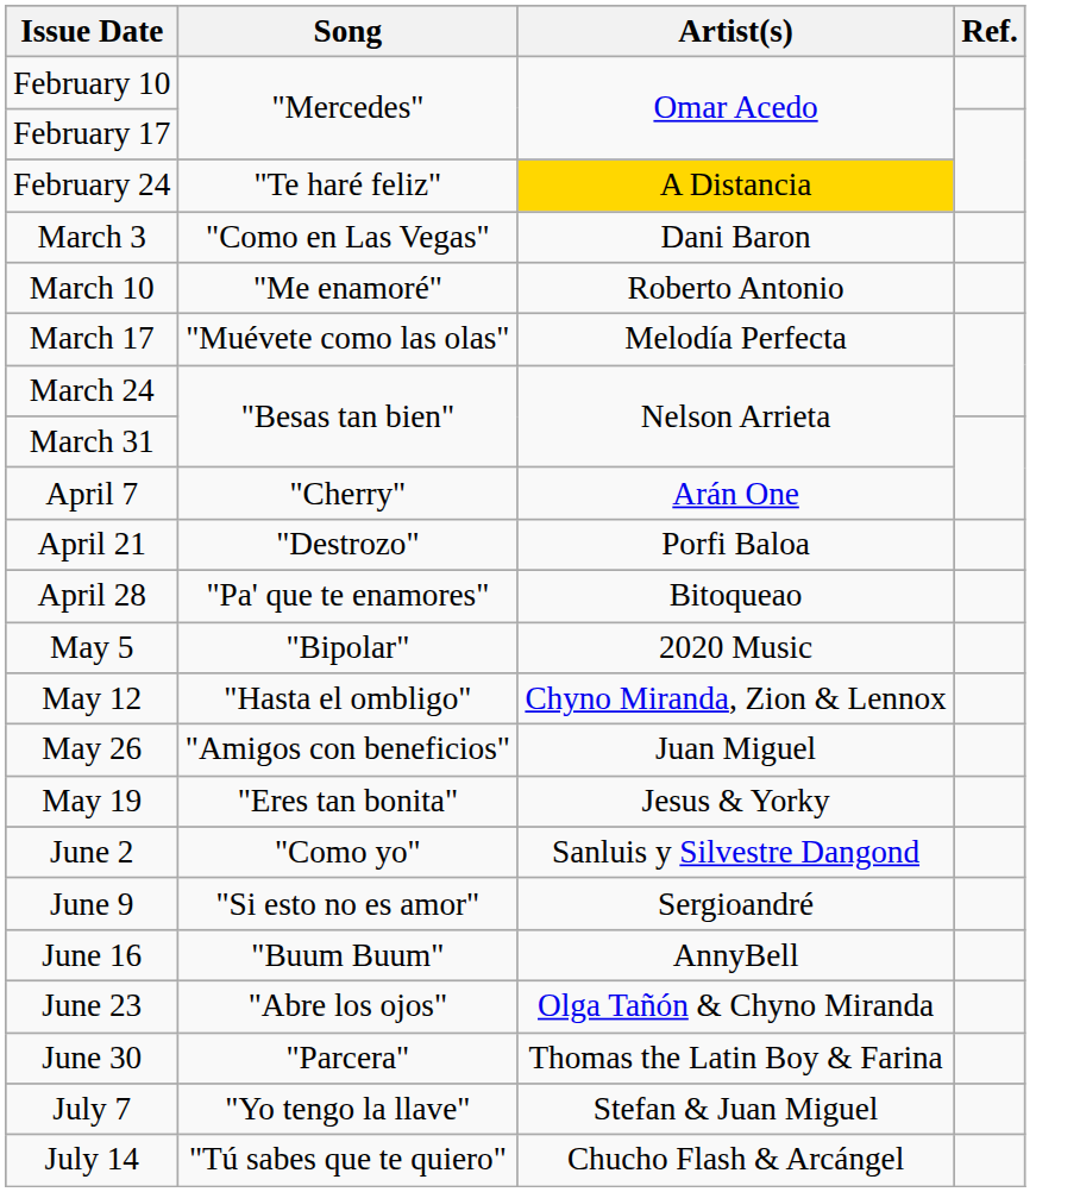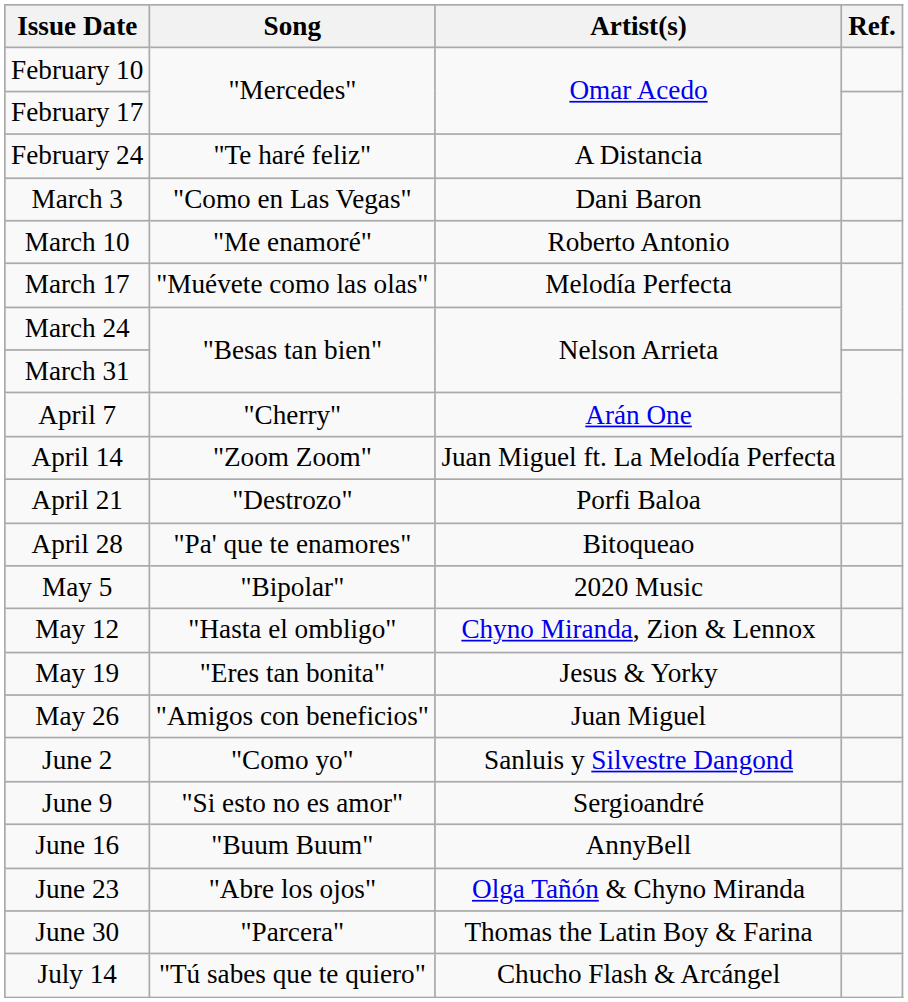February 24 | Artist(s): gold background -> no background
+ row: April 14 | "Zoom Zoom" | Juan Miguel ft. La Melodía Perfecta
rows swapped: May 19 <-> May 26
- row: July 7 | "Yo tengo la llave" | Stefan & Juan Miguel
